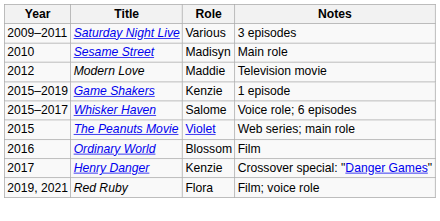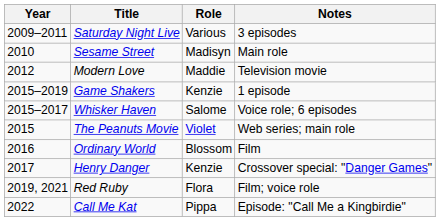+ row: 2022 | Call Me Kat | Pippa | Episode: "Call Me a Kingbirdie"
